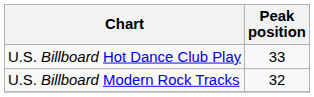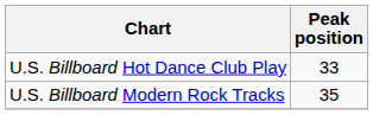U.S. Billboard Modern Rock Tracks | Peak position: 32 -> 35
